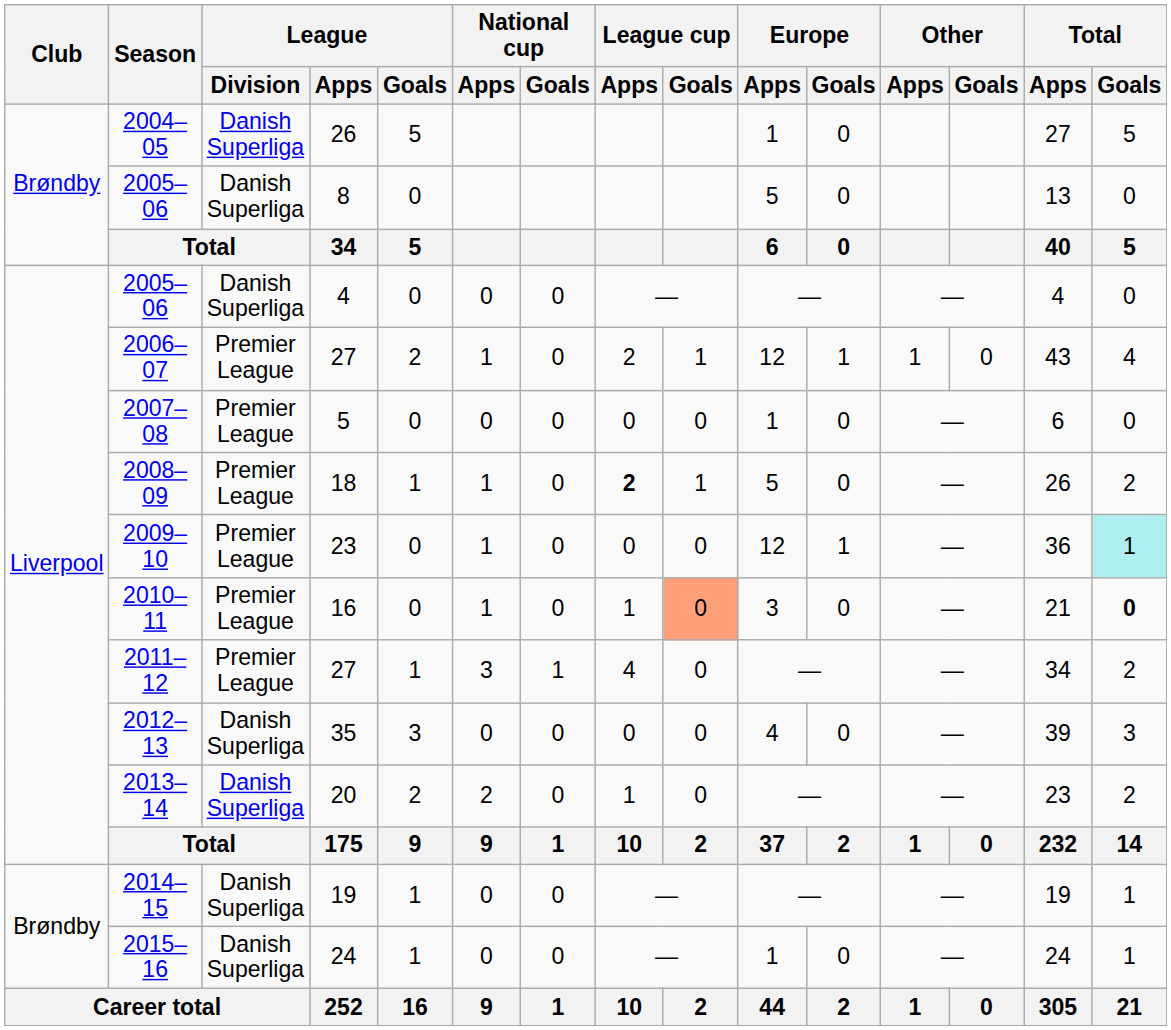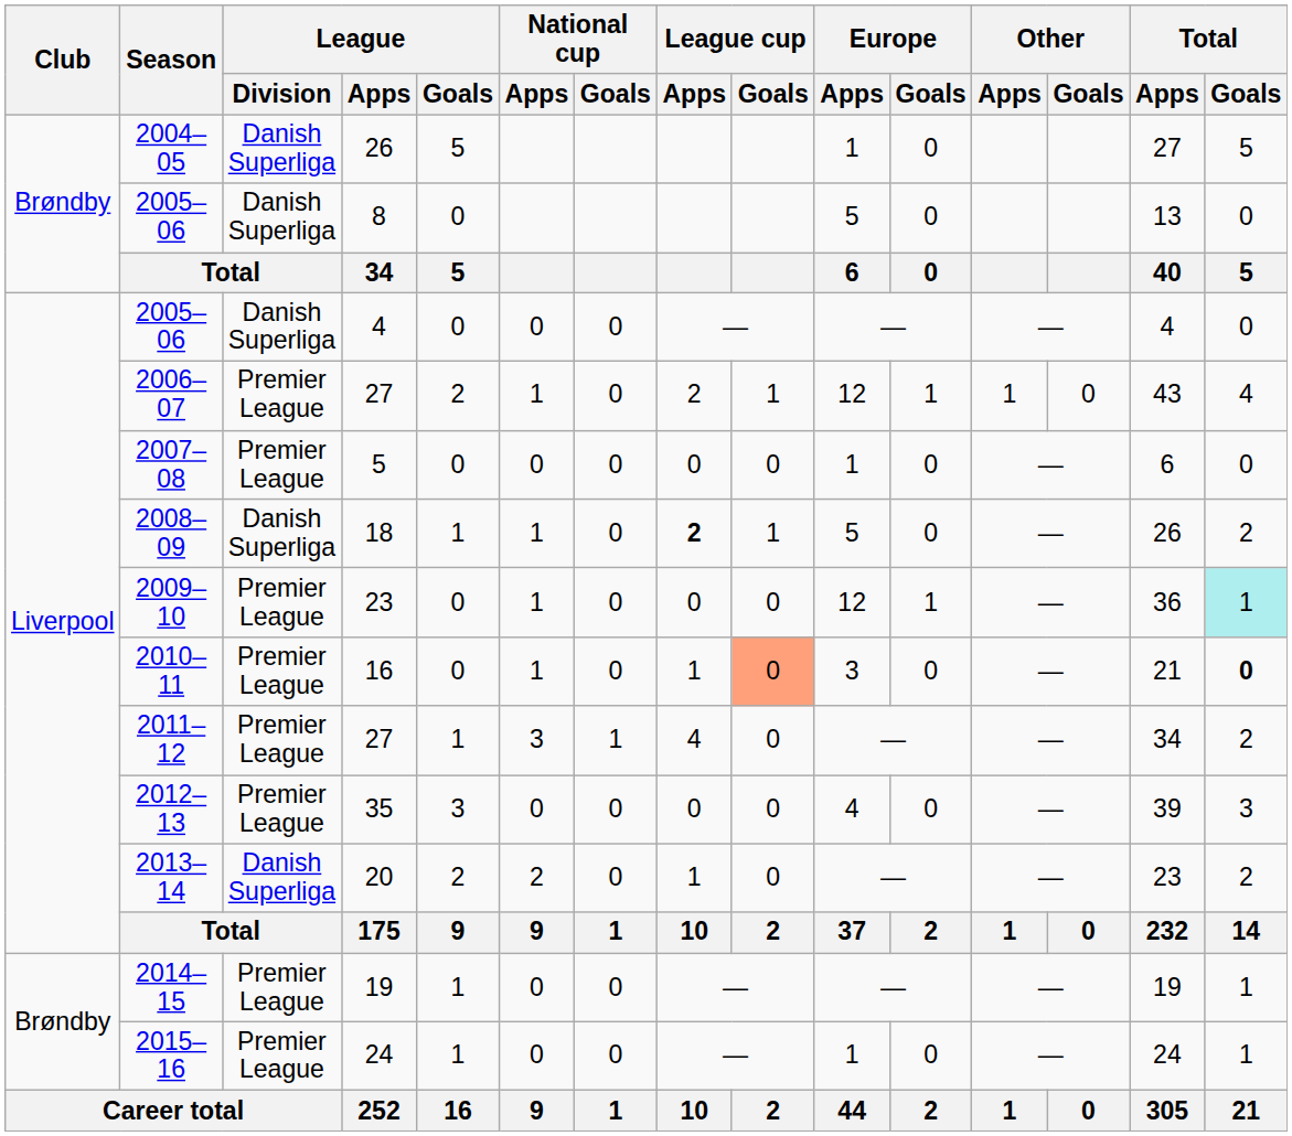2008–09 | League / Division: Premier League -> Danish Superliga
2012–13 | League / Division: Danish Superliga -> Premier League
2014–15 | League / Division: Danish Superliga -> Premier League
2015–16 | League / Division: Danish Superliga -> Premier League
